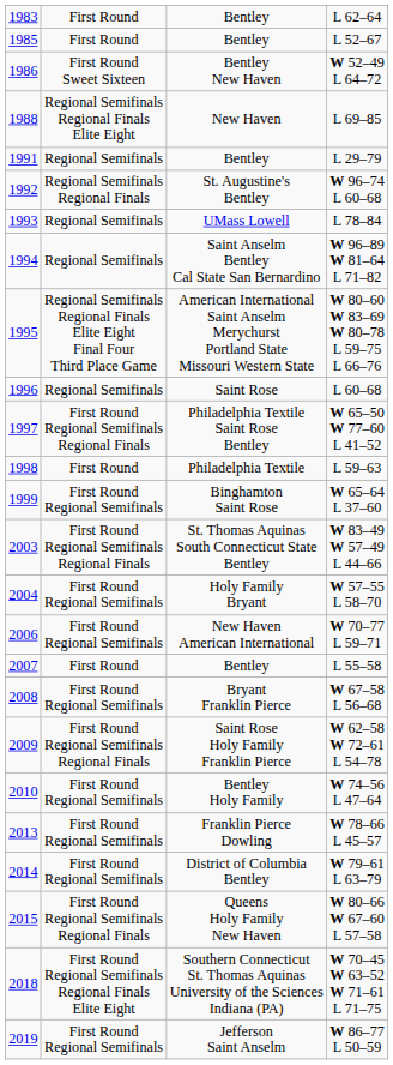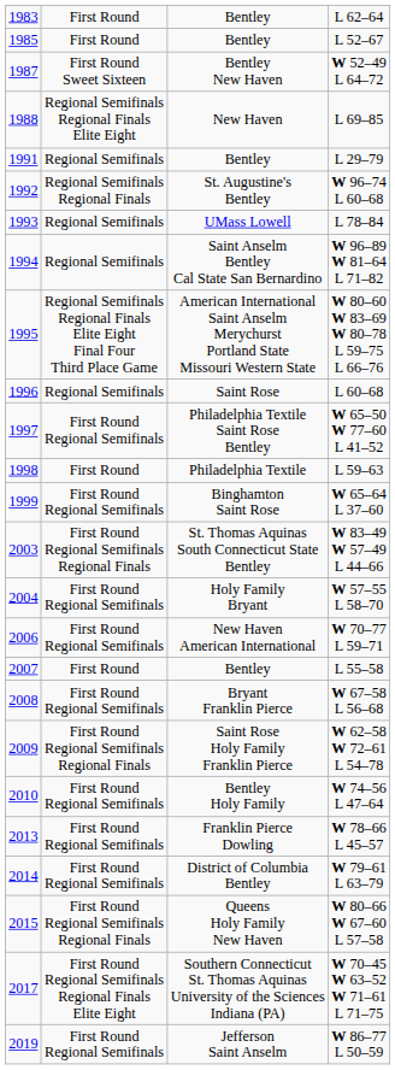W 52–49 L 64–72 | column 1: 1986 -> 1987
W 65–50 W 77–60 L 41–52 | column 2: First Round Regional Semifinals Regional Finals -> First Round Regional Semifinals
W 70–45 W 63–52 W 71–61 L 71–75 | column 1: 2018 -> 2017
